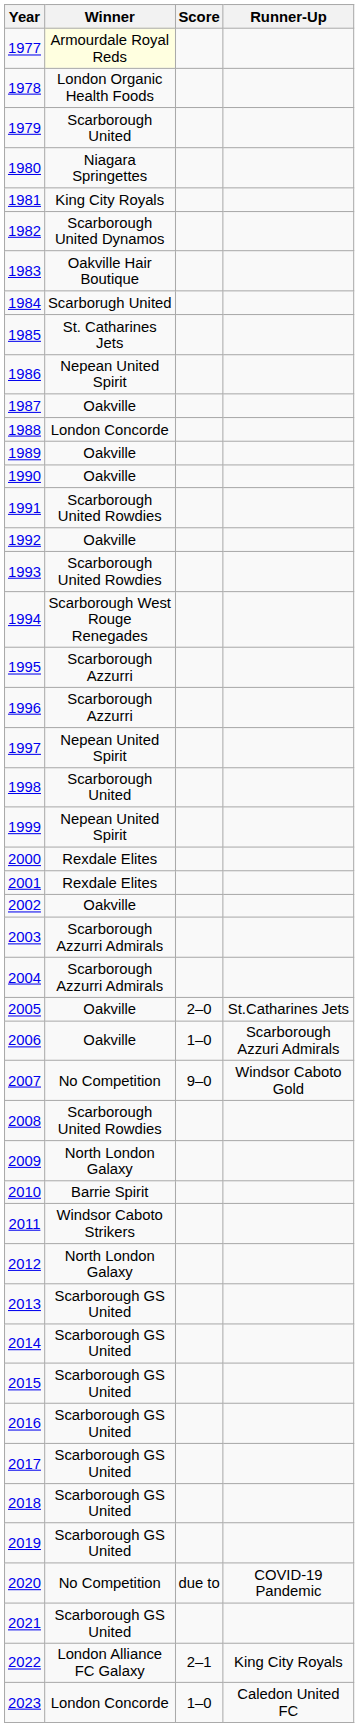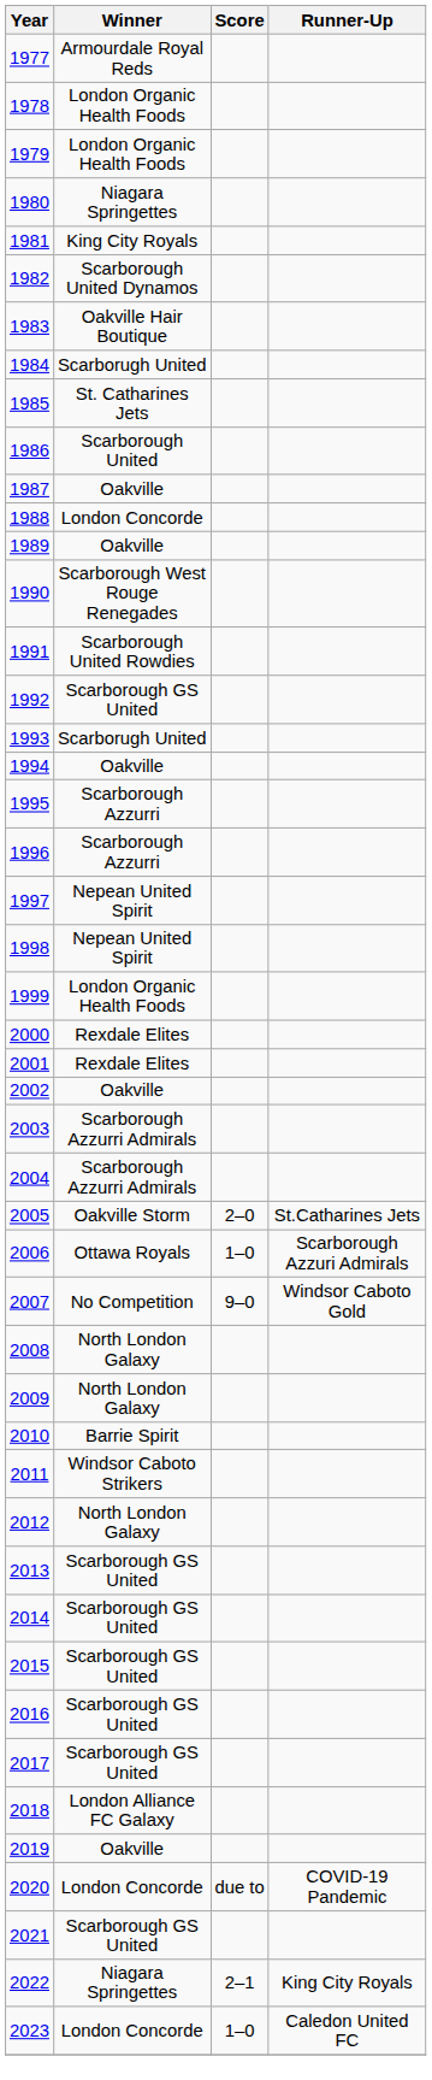1977 | Winner: lightyellow background -> no background
1979 | Winner: Scarborough United -> London Organic Health Foods
1986 | Winner: Nepean United Spirit -> Scarborough United
1990 | Winner: Oakville -> Scarborough West Rouge Renegades
1992 | Winner: Oakville -> Scarborough GS United
1993 | Winner: Scarborough United Rowdies -> Scarborugh United
1994 | Winner: Scarborough West Rouge Renegades -> Oakville
1998 | Winner: Scarborough United -> Nepean United Spirit
1999 | Winner: Nepean United Spirit -> London Organic Health Foods
2005 | Winner: Oakville -> Oakville Storm
2006 | Winner: Oakville -> Ottawa Royals
2008 | Winner: Scarborough United Rowdies -> North London Galaxy
2018 | Winner: Scarborough GS United -> London Alliance FC Galaxy
2019 | Winner: Scarborough GS United -> Oakville
2020 | Winner: No Competition -> London Concorde
2022 | Winner: London Alliance FC Galaxy -> Niagara Springettes
